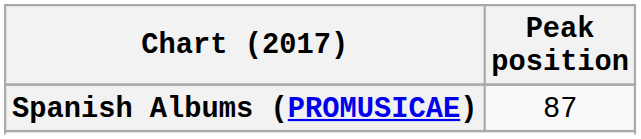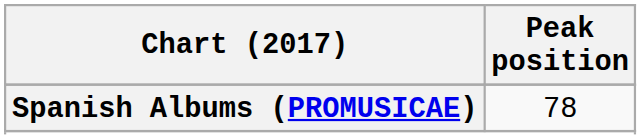Spanish Albums (PROMUSICAE) | Peak position: 87 -> 78
